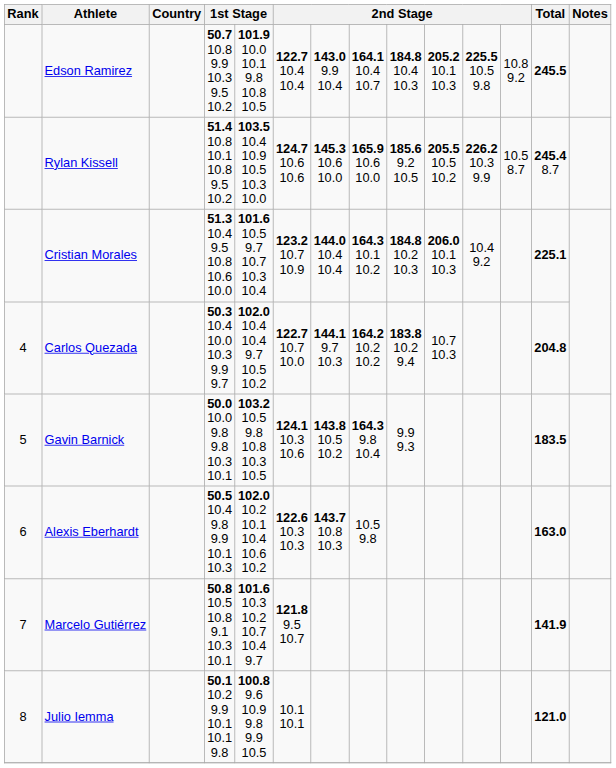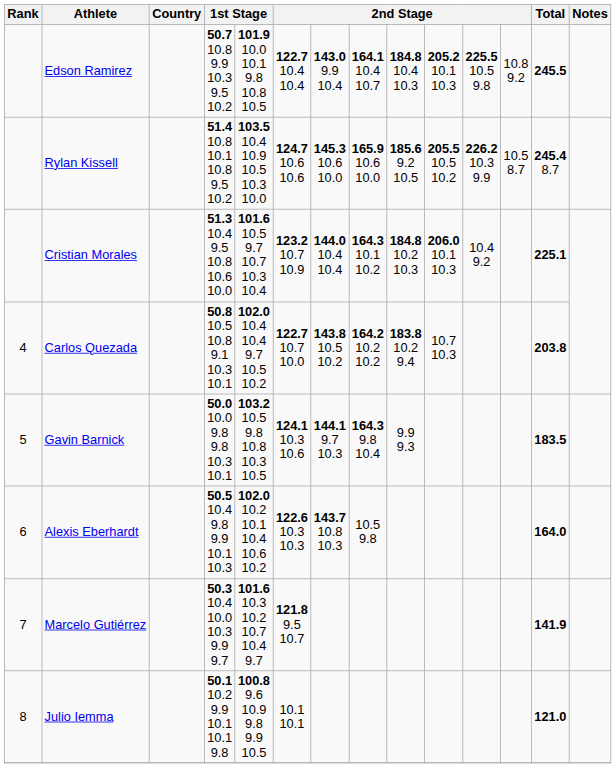Carlos Quezada | column 4: 50.3 10.4 10.0 10.3 9.9 9.7 -> 50.8 10.5 10.8 9.1 10.3 10.1
Carlos Quezada | column 7: 144.1 9.7 10.3 -> 143.8 10.5 10.2
Carlos Quezada | Total: 204.8 -> 203.8
Gavin Barnick | column 7: 143.8 10.5 10.2 -> 144.1 9.7 10.3
Alexis Eberhardt | Total: 163.0 -> 164.0
Marcelo Gutiérrez | column 4: 50.8 10.5 10.8 9.1 10.3 10.1 -> 50.3 10.4 10.0 10.3 9.9 9.7
